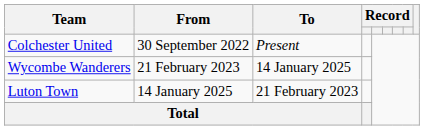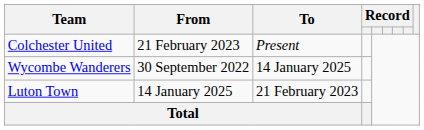Colchester United | From: 30 September 2022 -> 21 February 2023
Wycombe Wanderers | From: 21 February 2023 -> 30 September 2022
